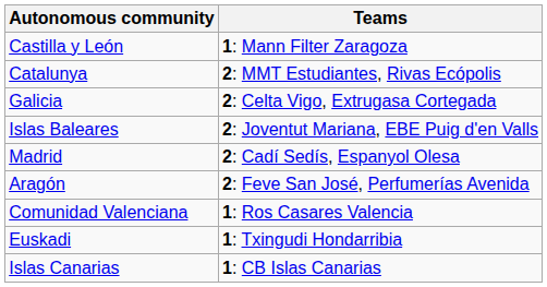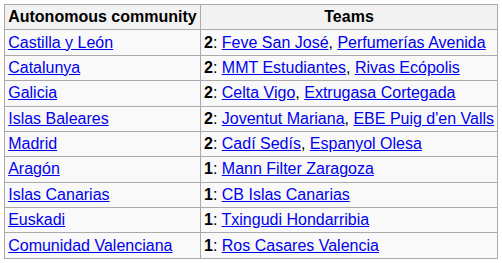Castilla y León | Teams: 1: Mann Filter Zaragoza -> 2: Feve San José, Perfumerías Avenida
Aragón | Teams: 2: Feve San José, Perfumerías Avenida -> 1: Mann Filter Zaragoza
rows swapped: Comunidad Valenciana <-> Islas Canarias
